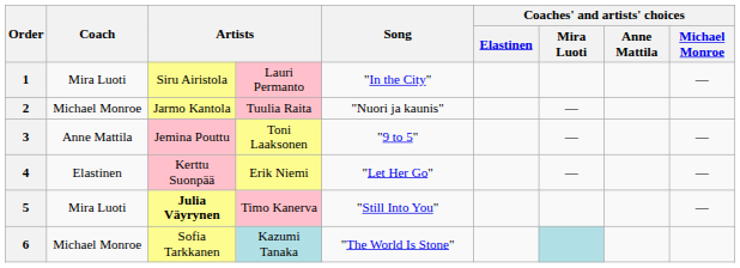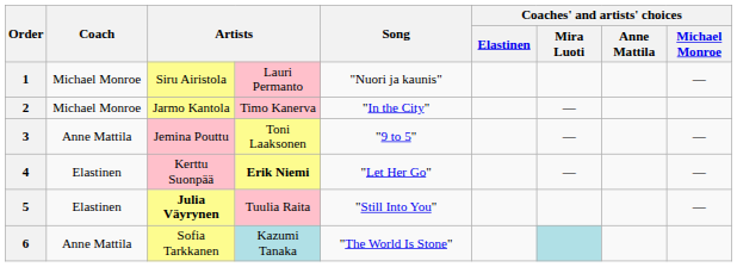1 | Coach: Mira Luoti -> Michael Monroe
1 | Song: "In the City" -> "Nuori ja kaunis"
2 | column 4: Tuulia Raita -> Timo Kanerva
2 | Song: "Nuori ja kaunis" -> "In the City"
4 | column 4: normal -> bold
5 | Coach: Mira Luoti -> Elastinen
5 | column 4: Timo Kanerva -> Tuulia Raita
6 | Coach: Michael Monroe -> Anne Mattila
